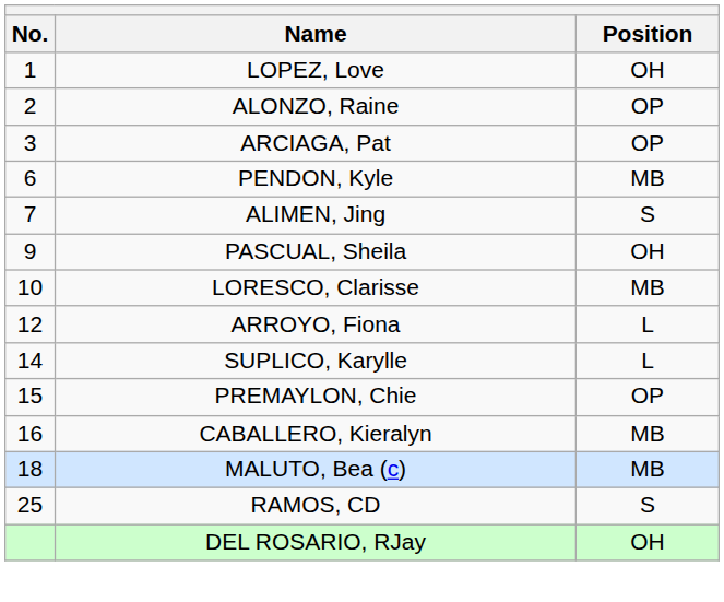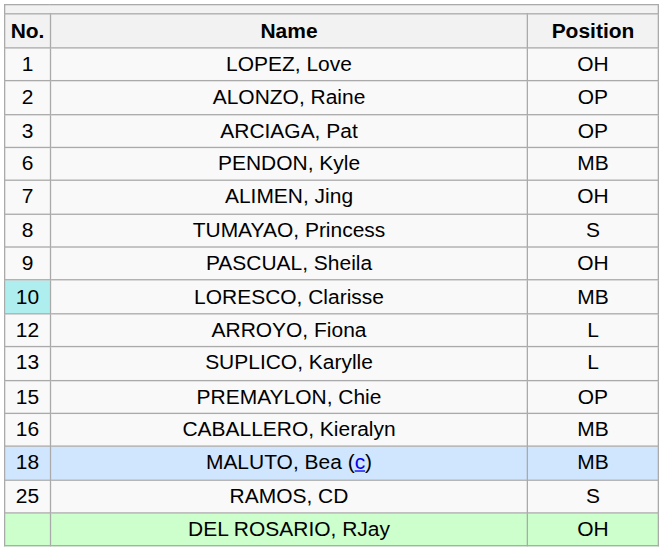ALIMEN, Jing | Position: S -> OH
+ row: 8 | TUMAYAO, Princess | S
LORESCO, Clarisse | No.: no background -> paleturquoise background
SUPLICO, Karylle | No.: 14 -> 13
